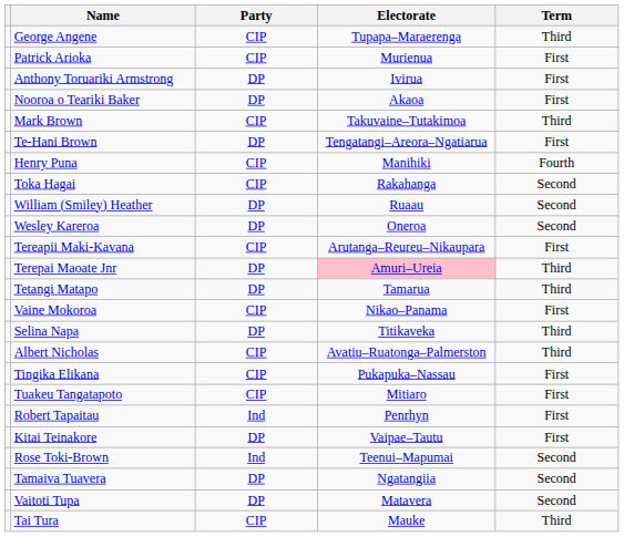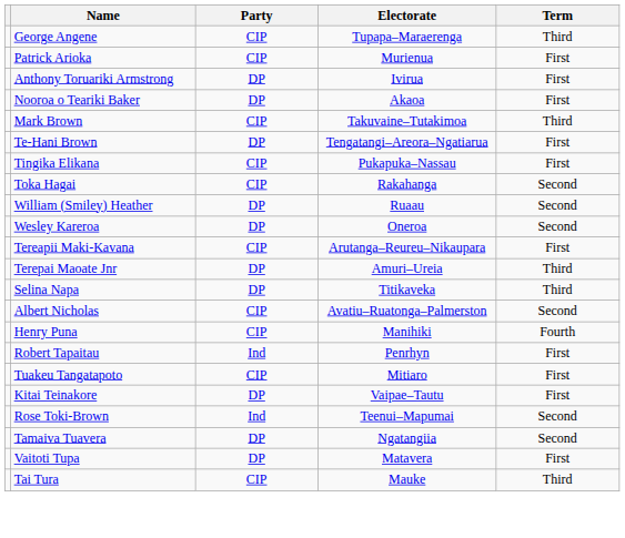rows swapped: Tingika Elikana <-> Henry Puna
Terepai Maoate Jnr | Electorate: pink background -> no background
- row: Tetangi Matapo | DP | Tamarua | Third
- row: Vaine Mokoroa | CIP | Nikao–Panama | First
Albert Nicholas | Term: Third -> Second
rows swapped: Tuakeu Tangatapoto <-> Robert Tapaitau
Vaitoti Tupa | Term: Second -> First
